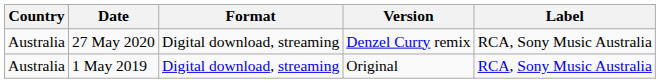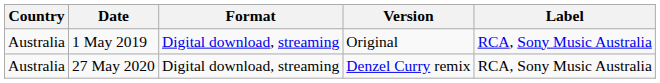rows swapped: 1 May 2019 <-> 27 May 2020
